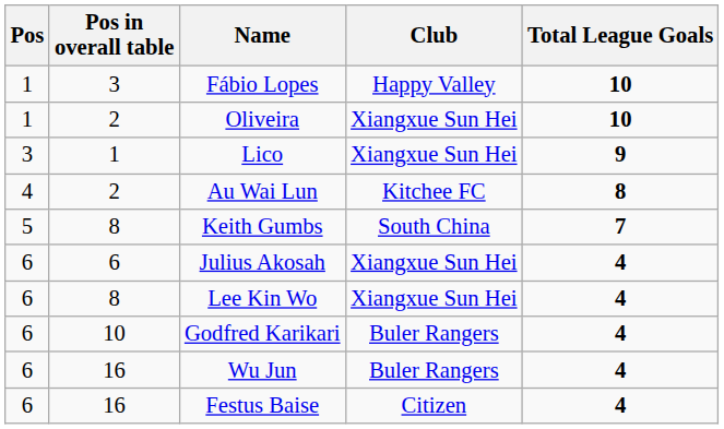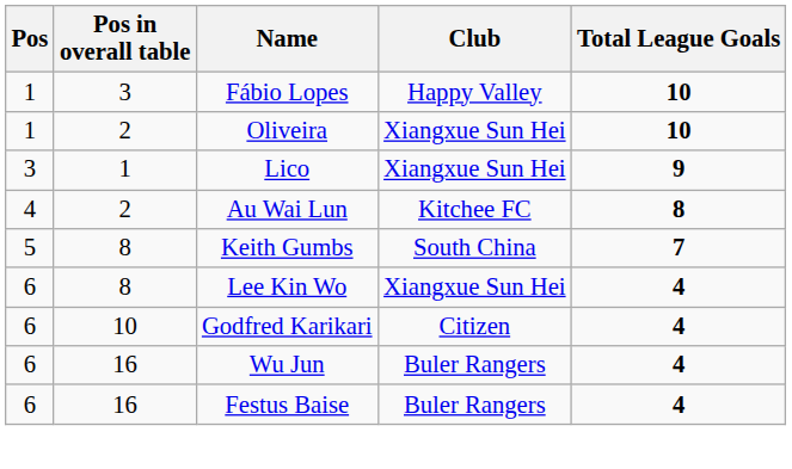- row: 6 | 6 | Julius Akosah | Xiangxue Sun Hei | 4
Godfred Karikari | Club: Buler Rangers -> Citizen
Festus Baise | Club: Citizen -> Buler Rangers
